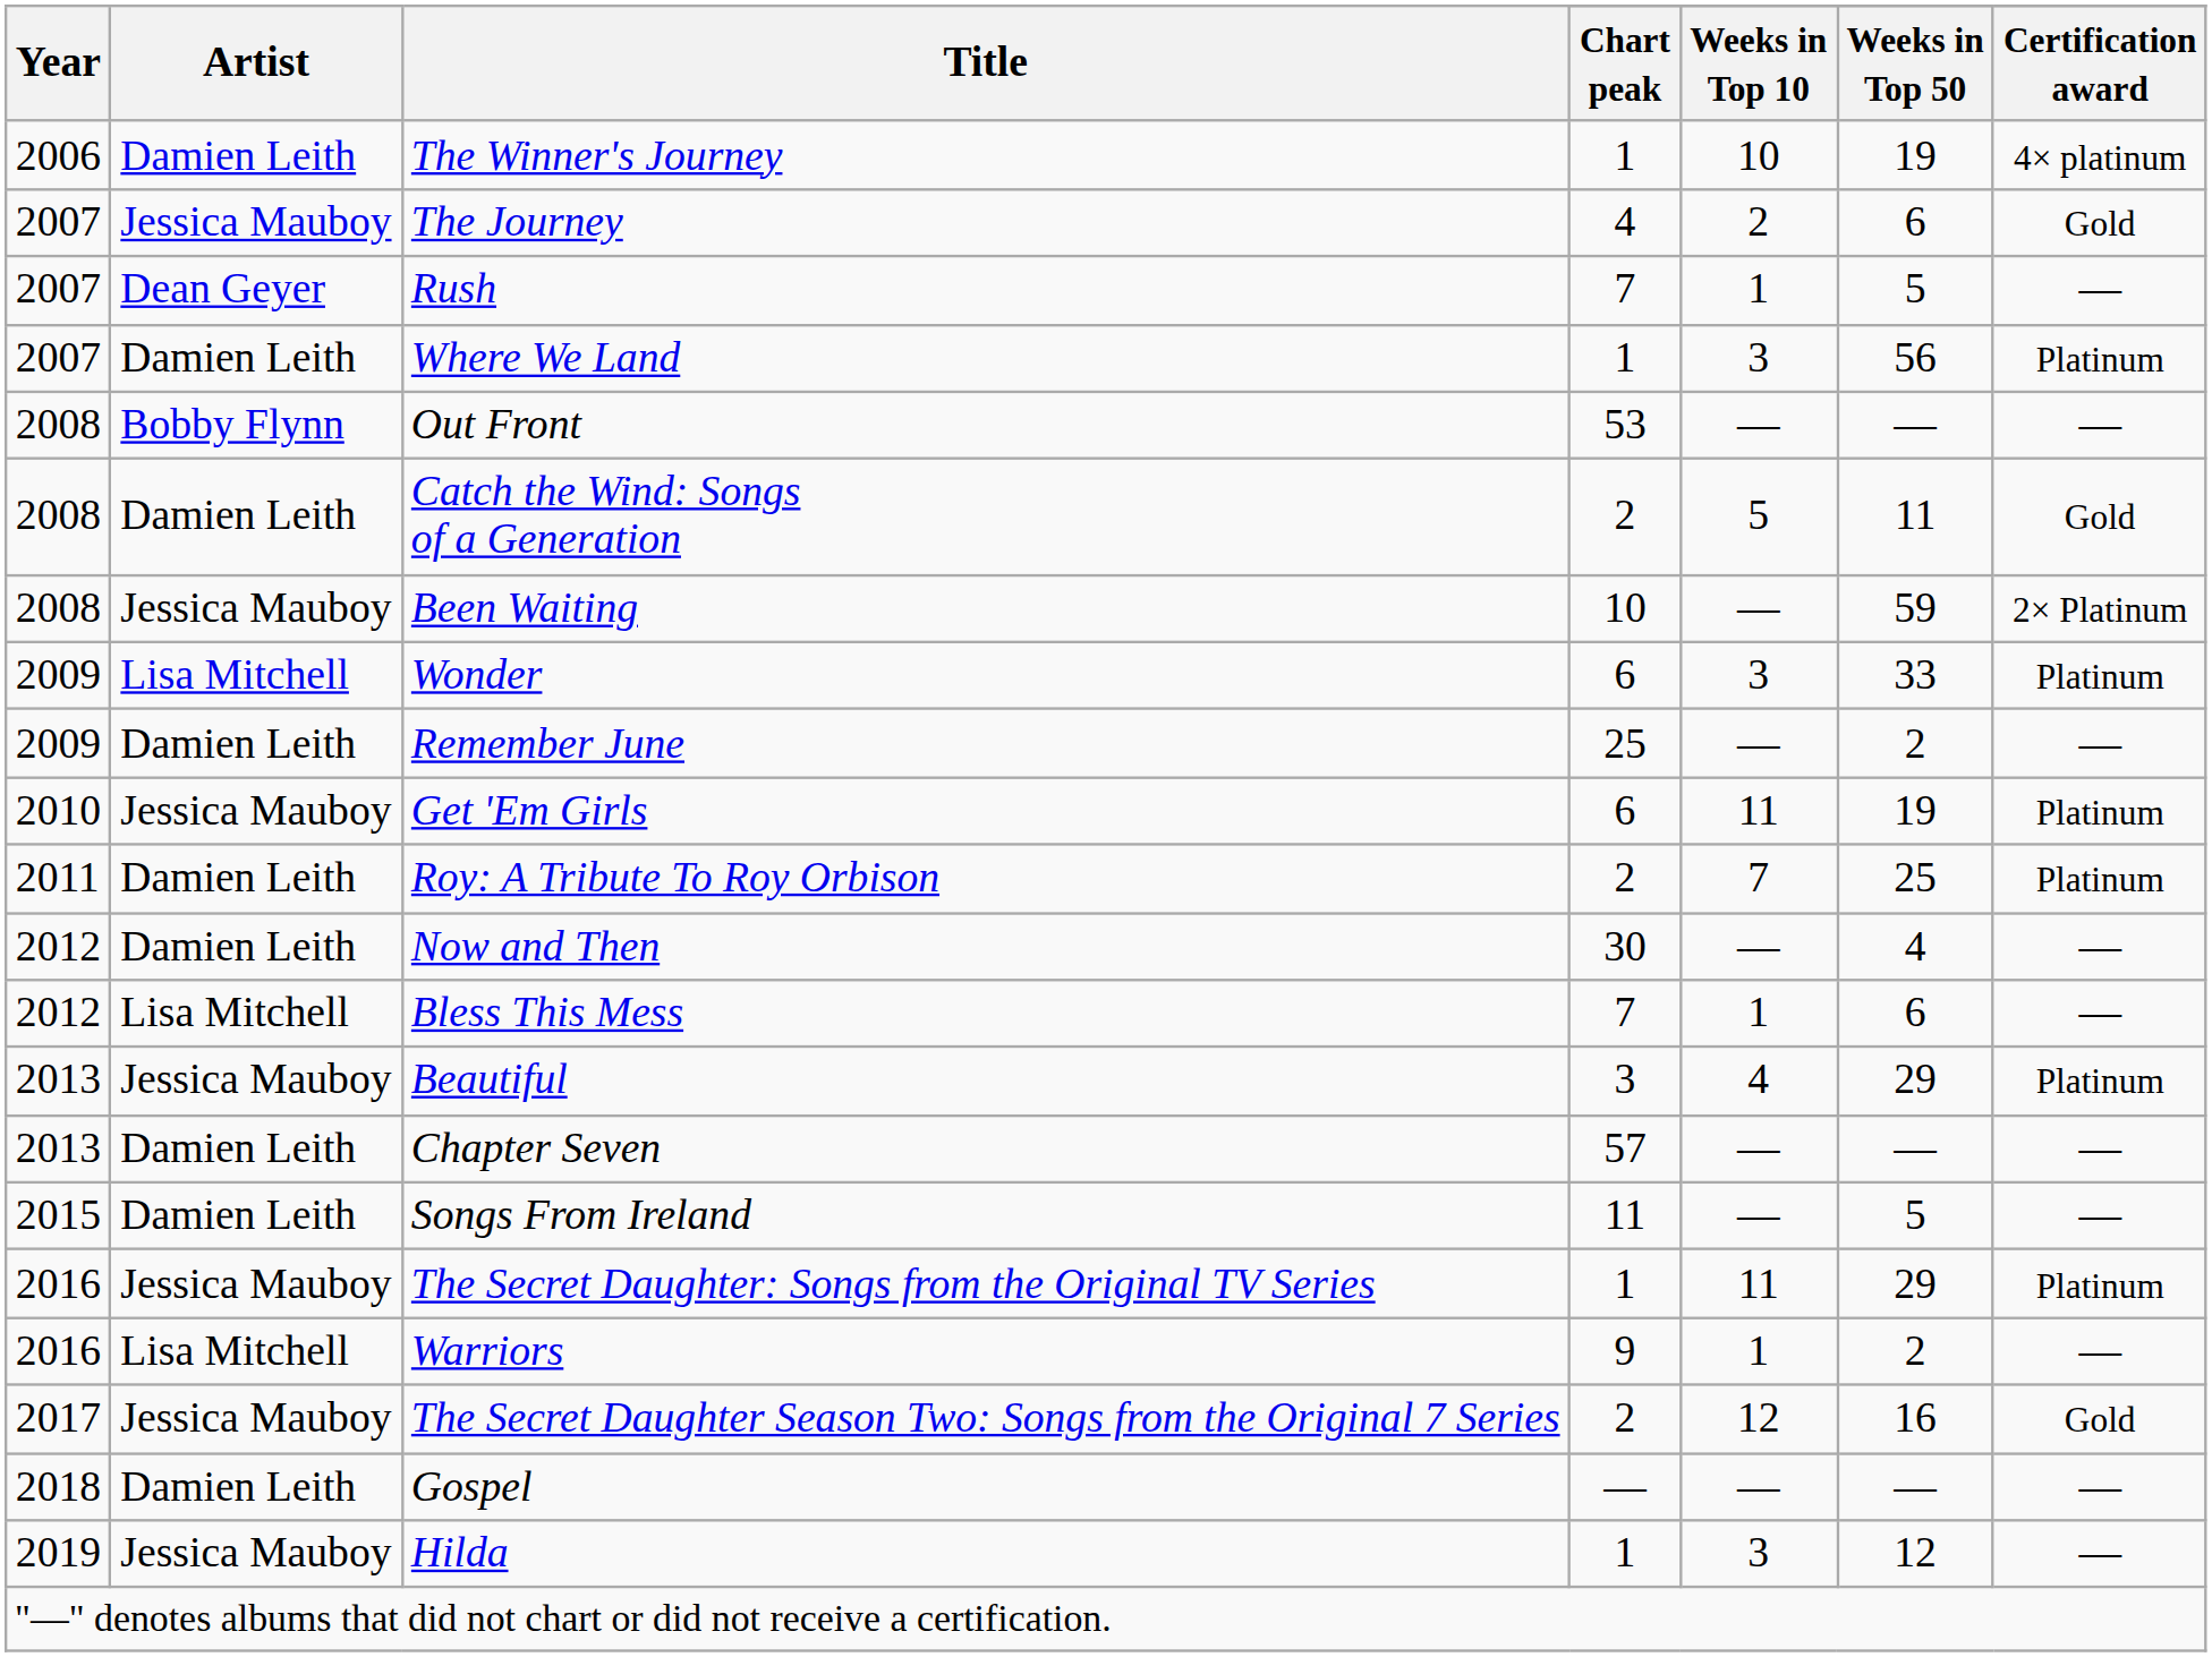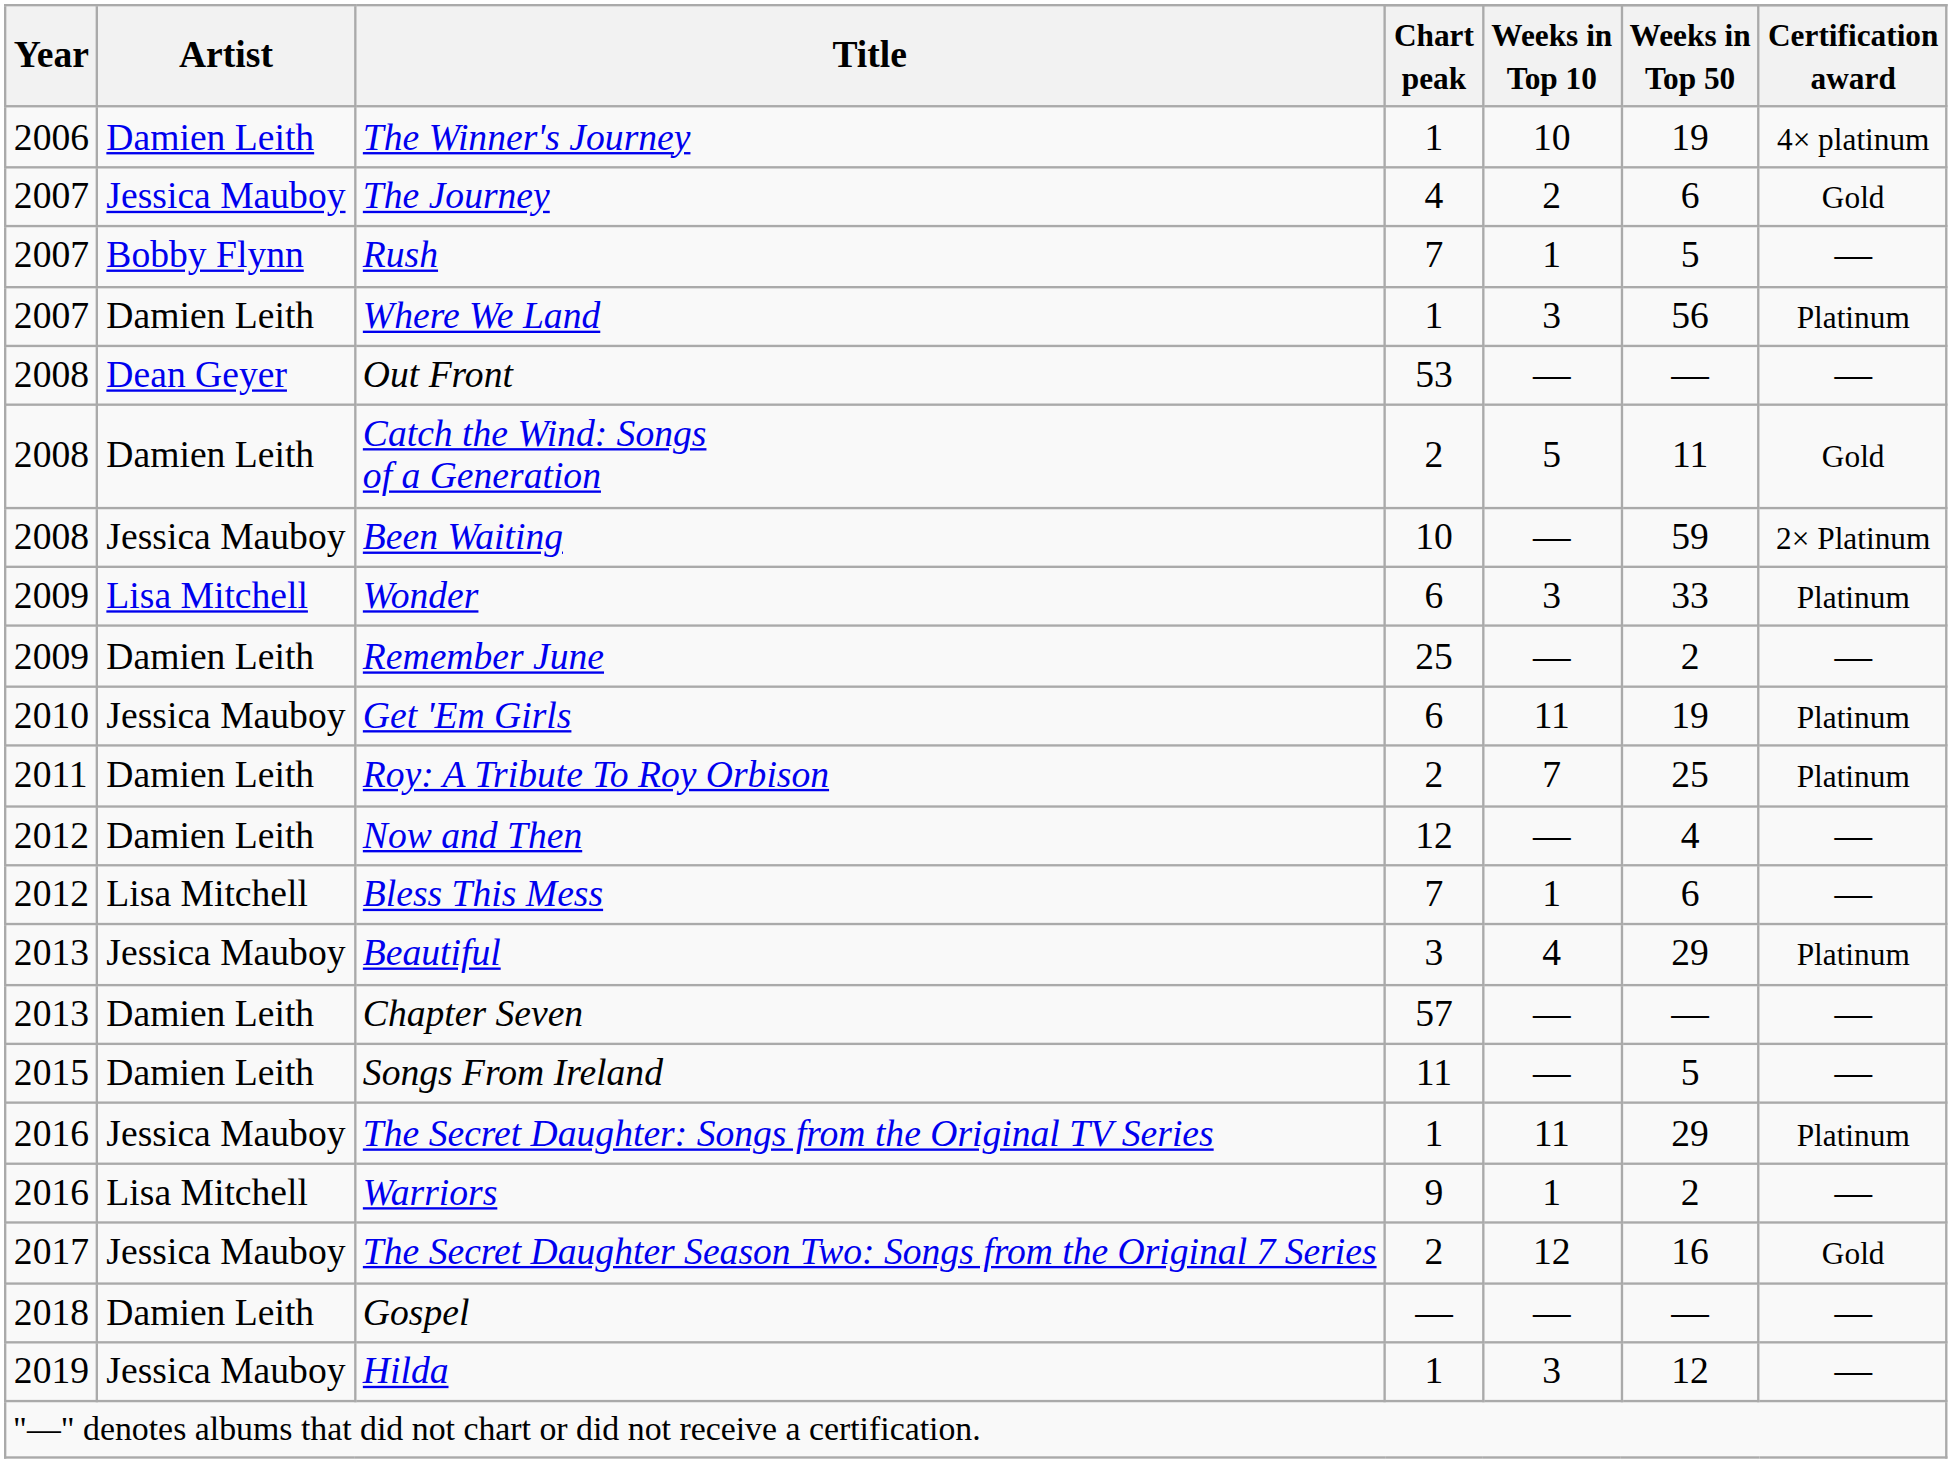Rush | Artist: Dean Geyer -> Bobby Flynn
Out Front | Artist: Bobby Flynn -> Dean Geyer
Now and Then | Chart peak: 30 -> 12
